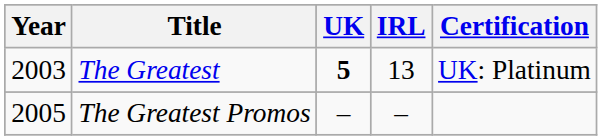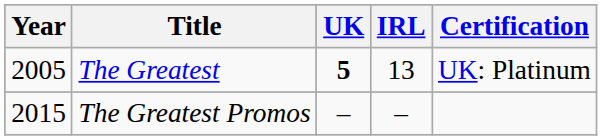The Greatest | Year: 2003 -> 2005
The Greatest Promos | Year: 2005 -> 2015
